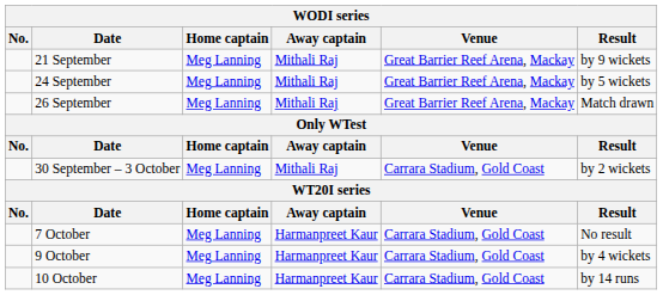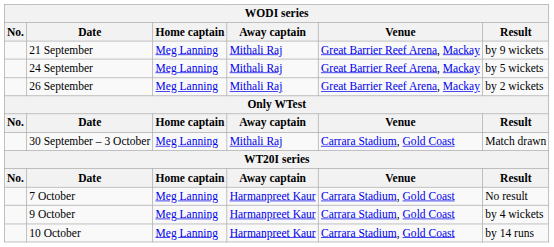26 September | Result: Match drawn -> by 2 wickets
30 September – 3 October | Result: by 2 wickets -> Match drawn
